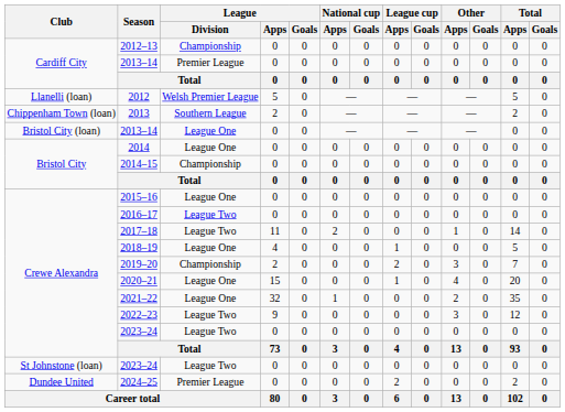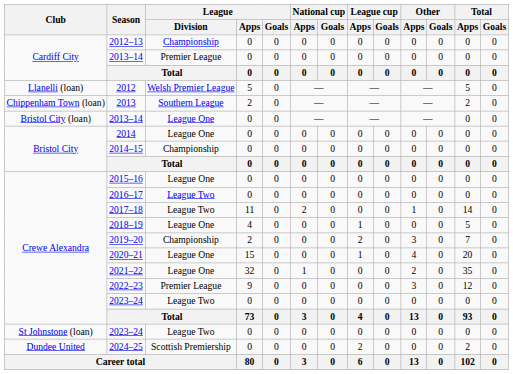2022–23 | League / Division: League Two -> Premier League
2024–25 | League / Division: Premier League -> Scottish Premiership
